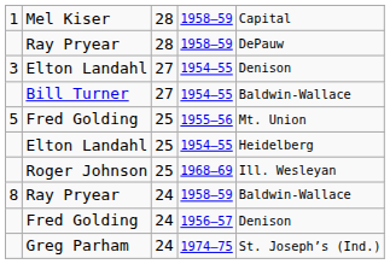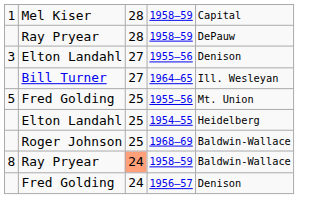3 / Elton Landahl | column 4: 1954–55 -> 1955–56
Bill Turner | column 4: 1954–55 -> 1964–65
Bill Turner | column 5: Baldwin-Wallace -> Ill. Wesleyan
Roger Johnson | column 5: Ill. Wesleyan -> Baldwin-Wallace
8 / Ray Pryear | column 3: no background -> lightsalmon background
- row: Greg Parham | 24 | 1974–75 | St. Joseph’s (Ind.)
